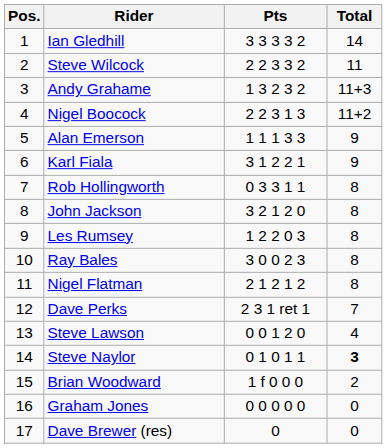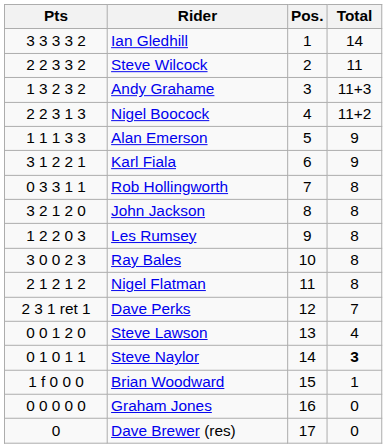columns swapped: Pos. <-> Pts
Brian Woodward | Total: 2 -> 1
